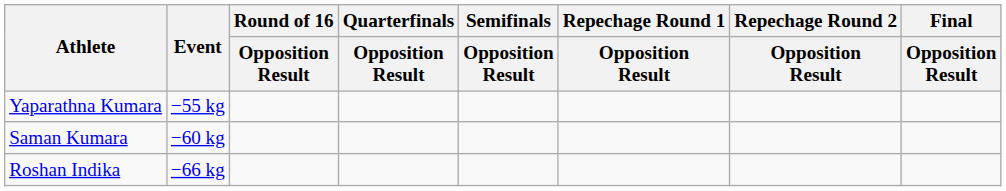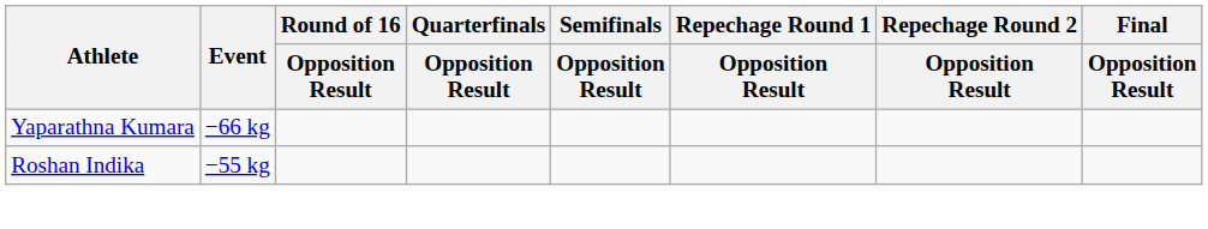Yaparathna Kumara | Event: −55 kg -> −66 kg
- row: Saman Kumara | −60 kg
Roshan Indika | Event: −66 kg -> −55 kg
